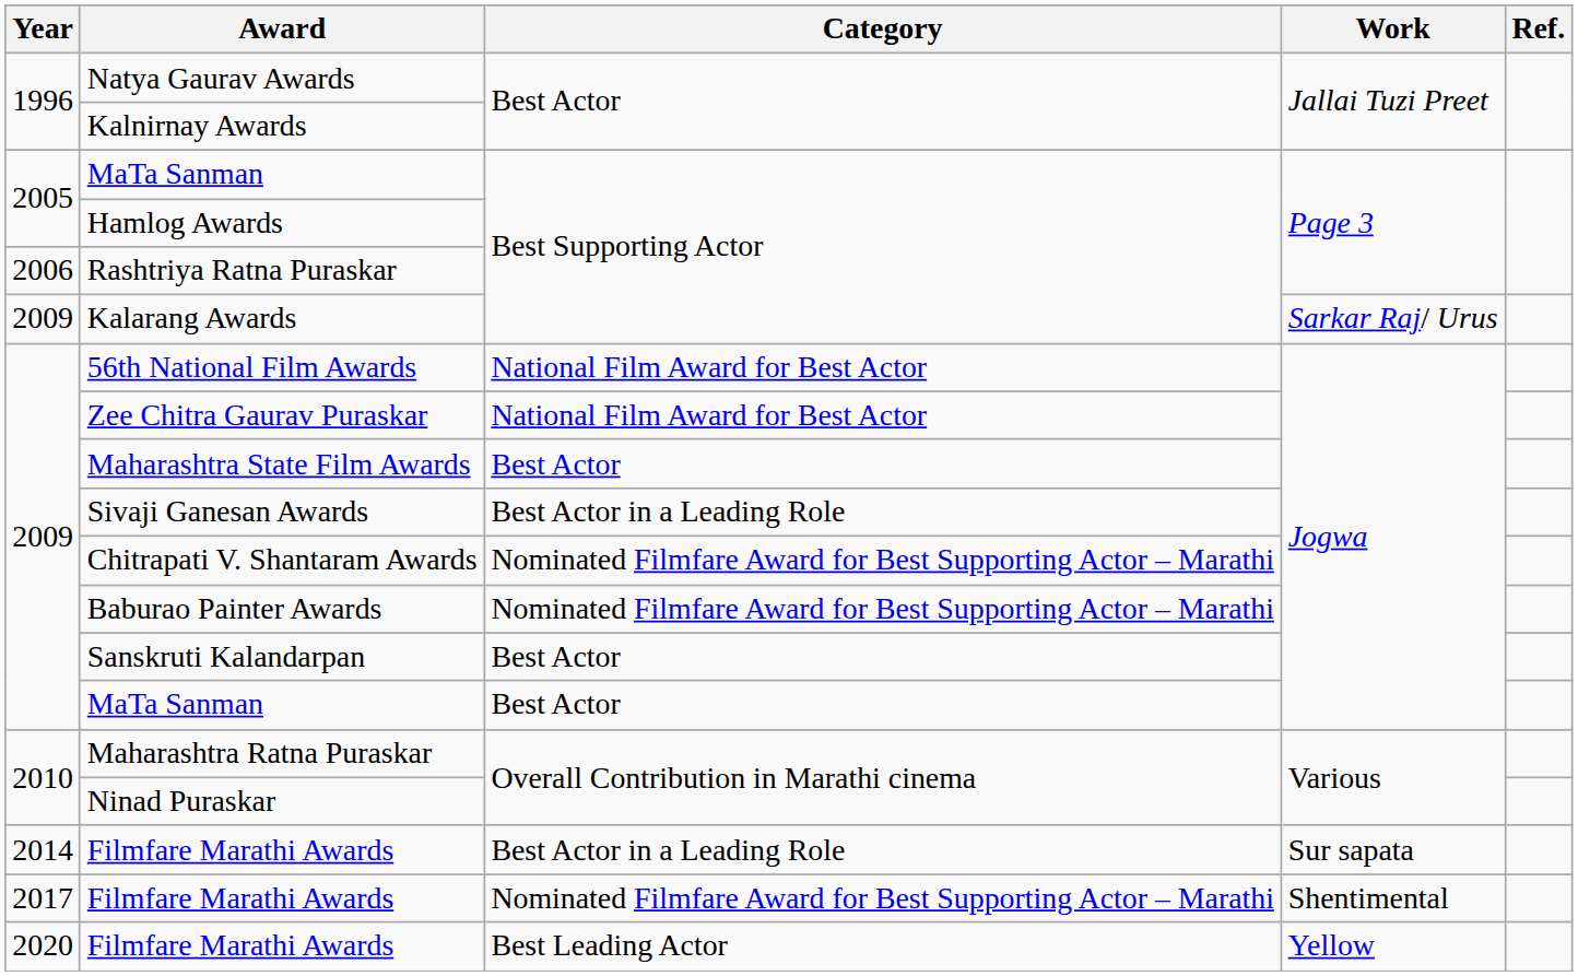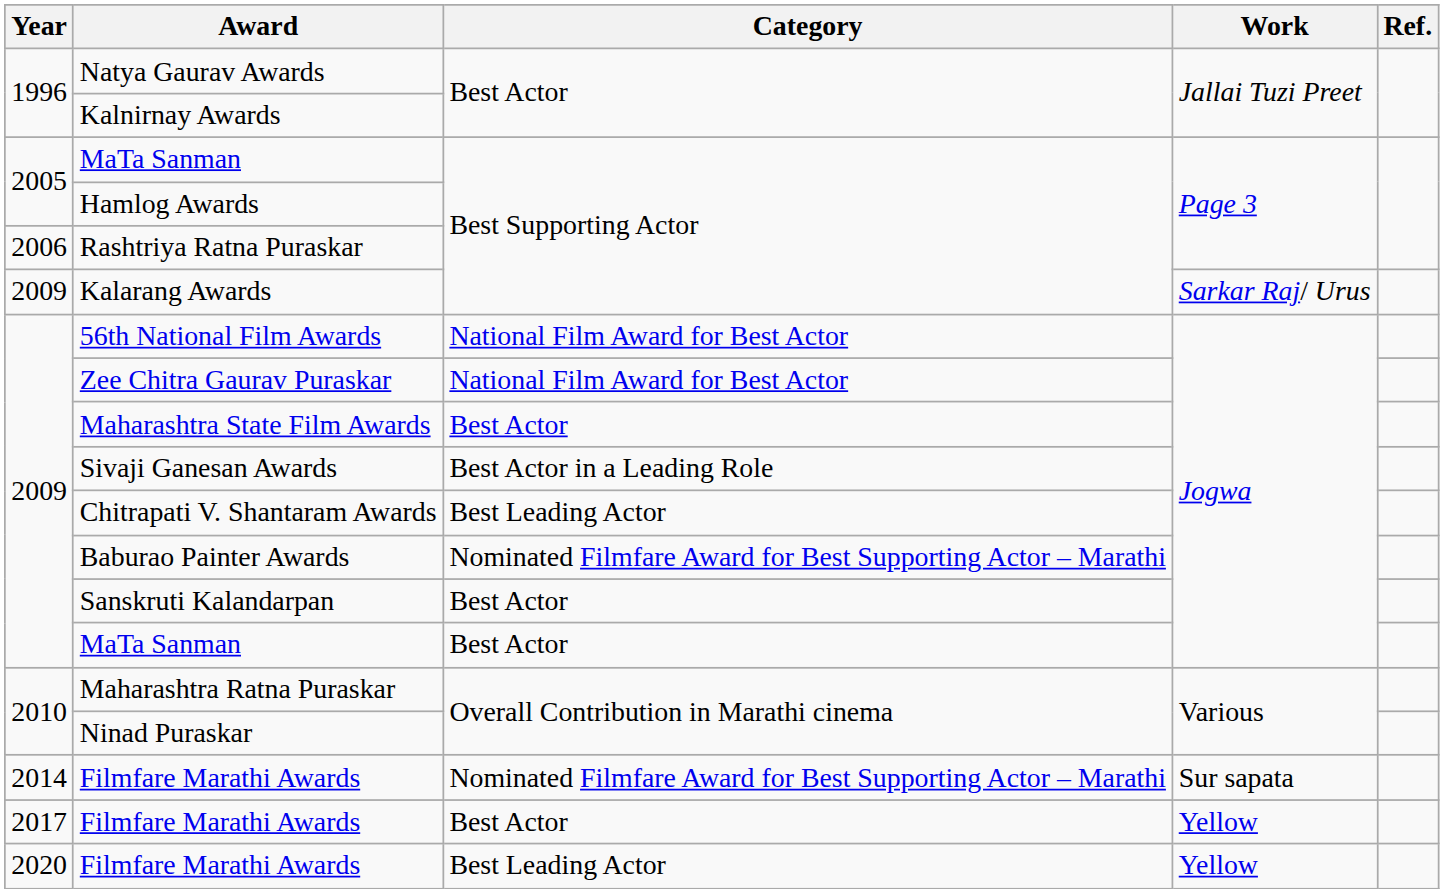Chitrapati V. Shantaram Awards | Category: Nominated Filmfare Award for Best Supporting Actor – Marathi -> Best Leading Actor
2014 / Filmfare Marathi Awards | Category: Best Actor in a Leading Role -> Nominated Filmfare Award for Best Supporting Actor – Marathi
2017 / Filmfare Marathi Awards | Category: Nominated Filmfare Award for Best Supporting Actor – Marathi -> Best Actor
2017 / Filmfare Marathi Awards | Work: Shentimental -> Yellow
